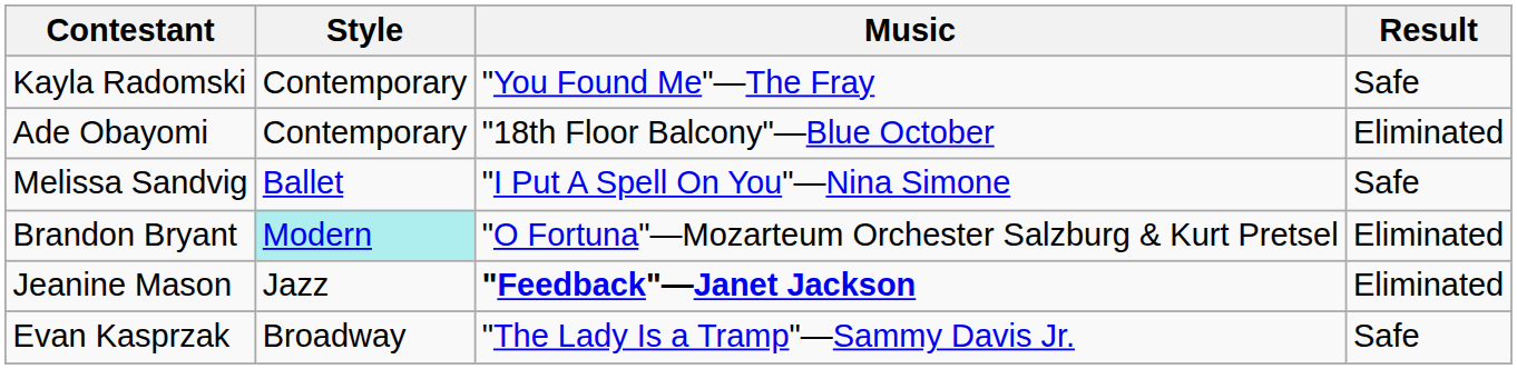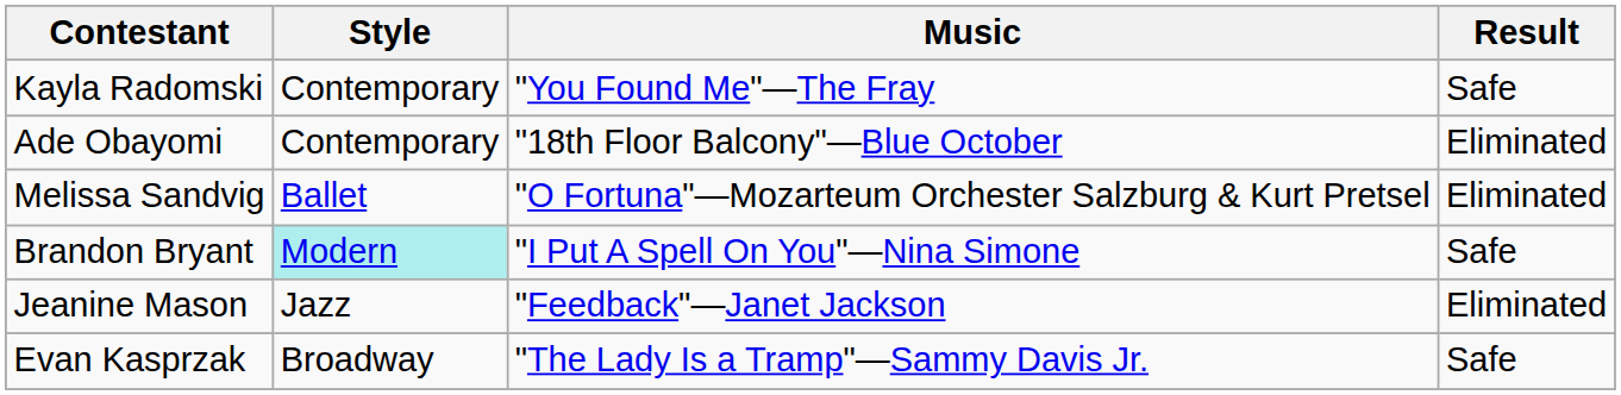Melissa Sandvig | Music: "I Put A Spell On You"—Nina Simone -> "O Fortuna"—Mozarteum Orchester Salzburg & Kurt Pretsel
Melissa Sandvig | Result: Safe -> Eliminated
Brandon Bryant | Music: "O Fortuna"—Mozarteum Orchester Salzburg & Kurt Pretsel -> "I Put A Spell On You"—Nina Simone
Brandon Bryant | Result: Eliminated -> Safe
Jeanine Mason | Music: bold -> normal
